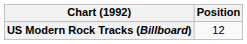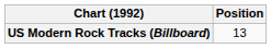US Modern Rock Tracks (Billboard) | Position: 12 -> 13
